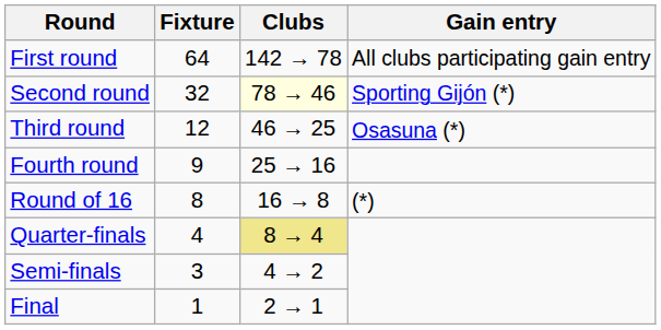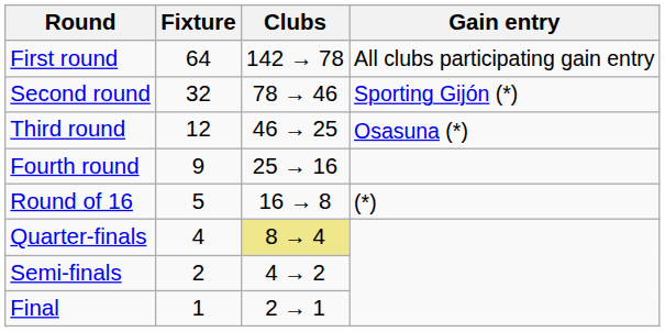Second round | Clubs: lightyellow background -> no background
Round of 16 | Fixture: 8 -> 5
Semi-finals | Fixture: 3 -> 2
